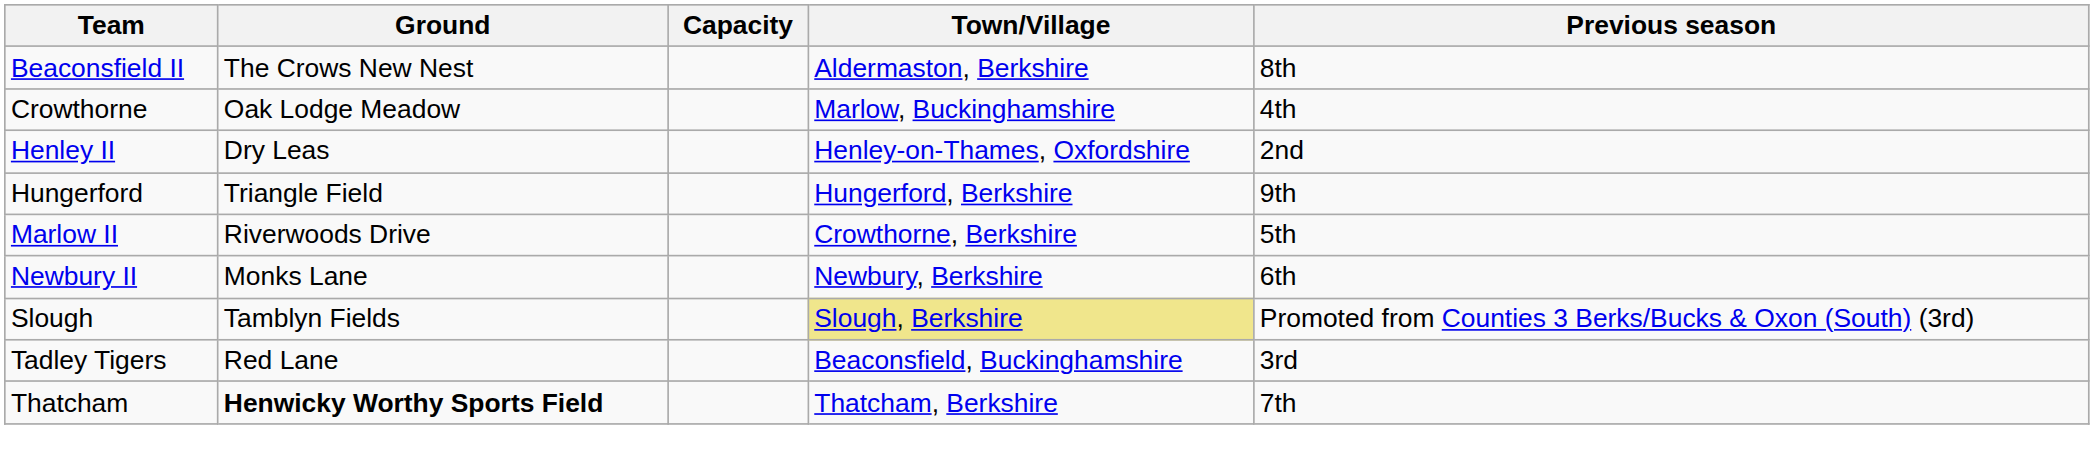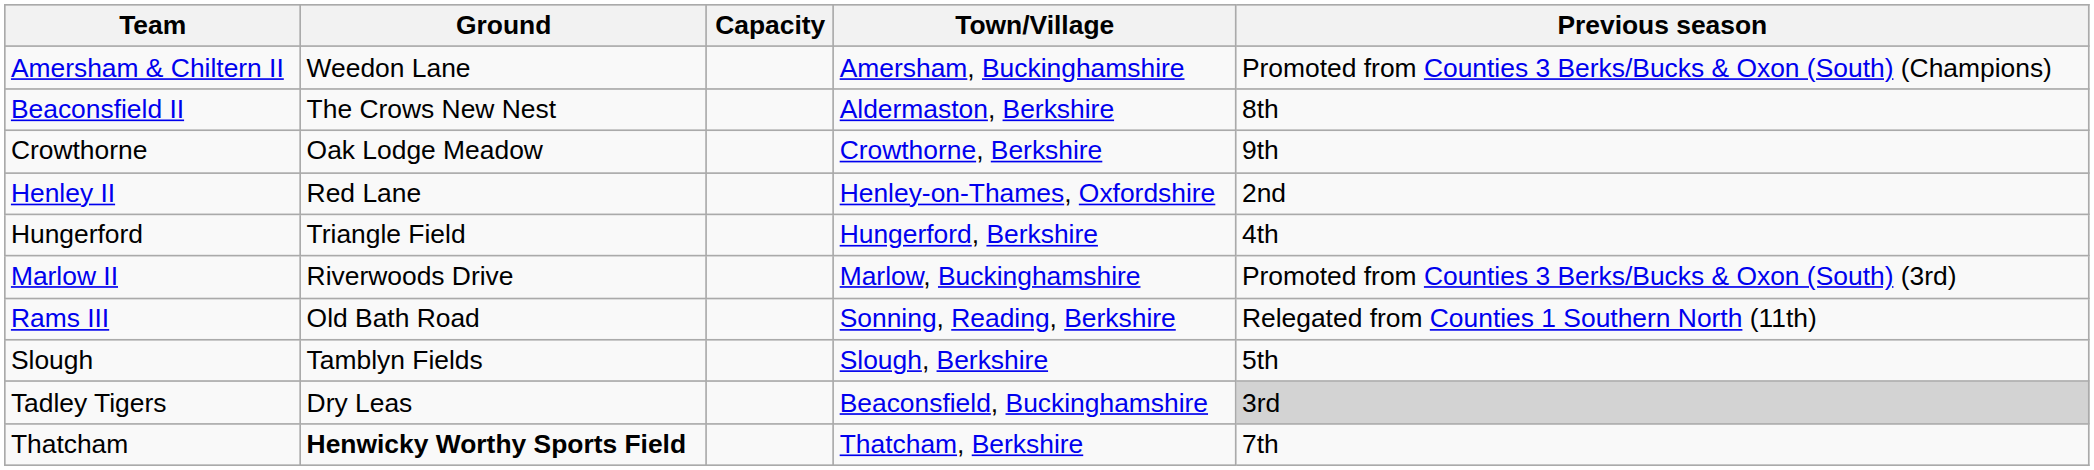+ row: Amersham & Chiltern II | Weedon Lane | Amersham, Buckinghamshire | Promoted from Counties 3 Berks/Bucks & Oxon (South) (Champions)
Crowthorne | Town/Village: Marlow, Buckinghamshire -> Crowthorne, Berkshire
Crowthorne | Previous season: 4th -> 9th
Henley II | Ground: Dry Leas -> Red Lane
Hungerford | Previous season: 9th -> 4th
Marlow II | Town/Village: Crowthorne, Berkshire -> Marlow, Buckinghamshire
Marlow II | Previous season: 5th -> Promoted from Counties 3 Berks/Bucks & Oxon (South) (3rd)
- row: Newbury II | Monks Lane | Newbury, Berkshire | 6th
+ row: Rams III | Old Bath Road | Sonning, Reading, Berkshire | Relegated from Counties 1 Southern North (11th)
Slough | Town/Village: khaki background -> no background
Slough | Previous season: Promoted from Counties 3 Berks/Bucks & Oxon (South) (3rd) -> 5th
Tadley Tigers | Ground: Red Lane -> Dry Leas
Tadley Tigers | Previous season: no background -> lightgrey background
